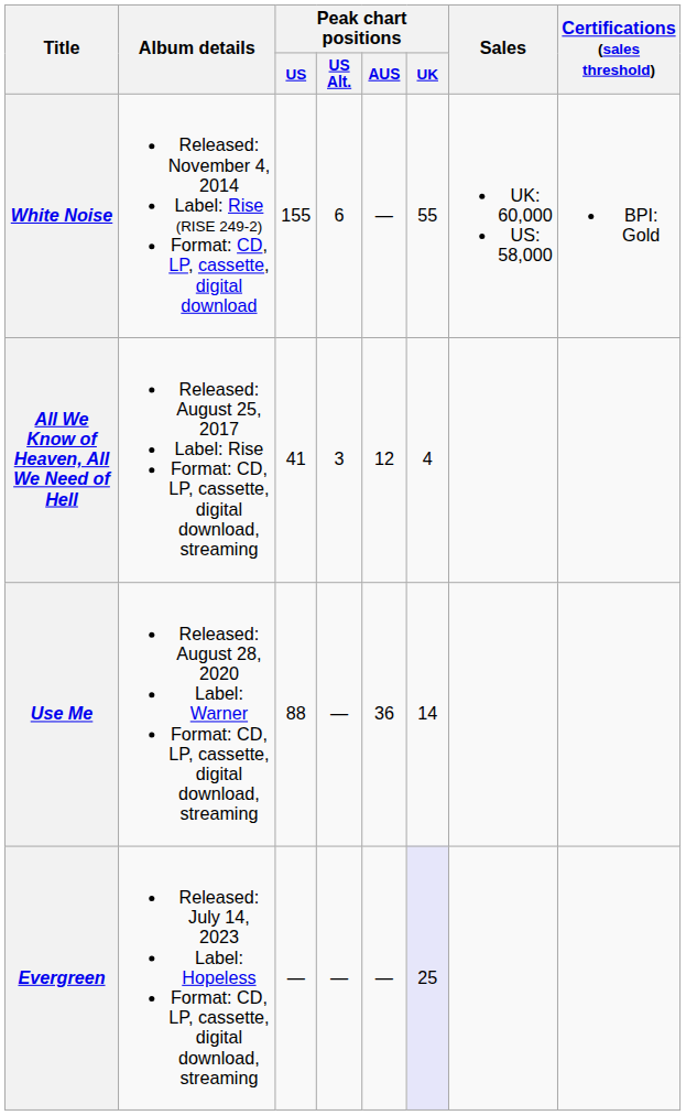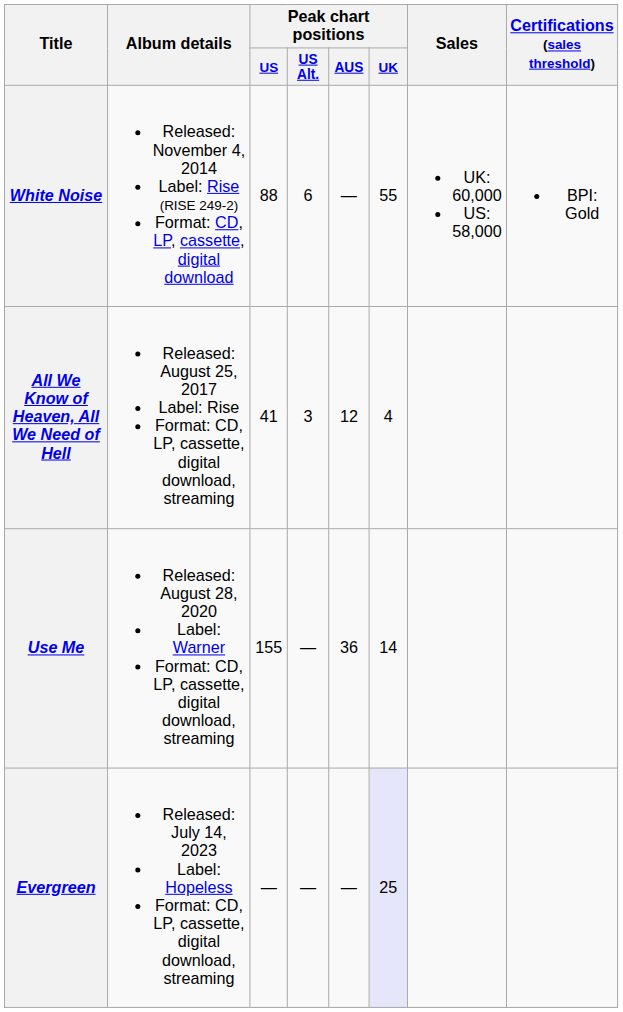White Noise | Peak chart positions / US: 155 -> 88
Use Me | Peak chart positions / US: 88 -> 155
